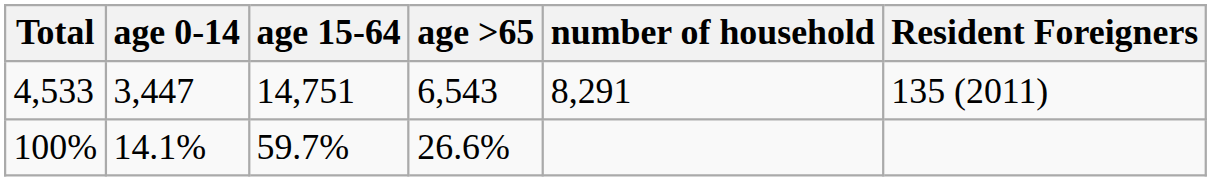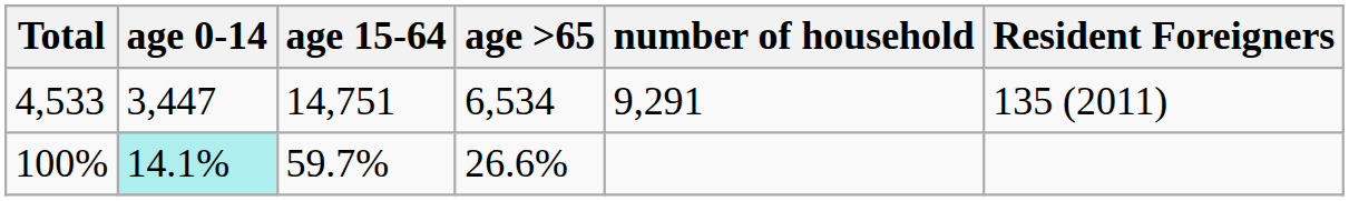4,533 | age >65: 6,543 -> 6,534
4,533 | number of household: 8,291 -> 9,291
100% | age 0-14: no background -> paleturquoise background
